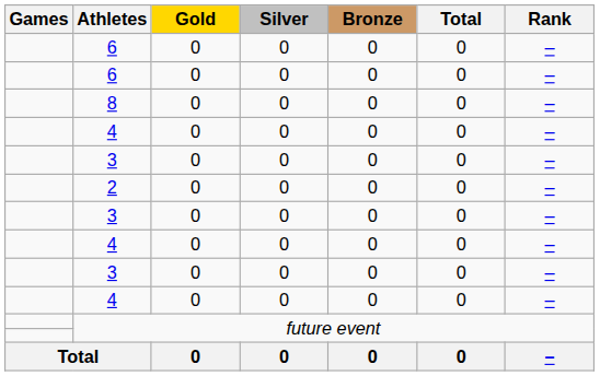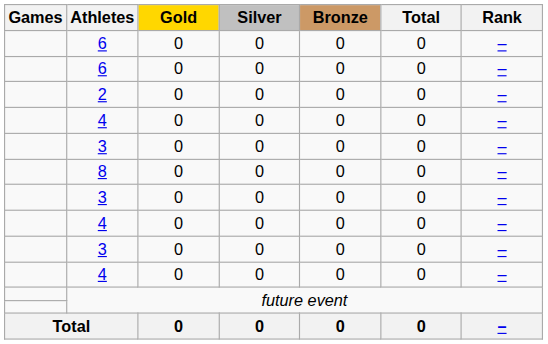rows swapped: 8 <-> 2
